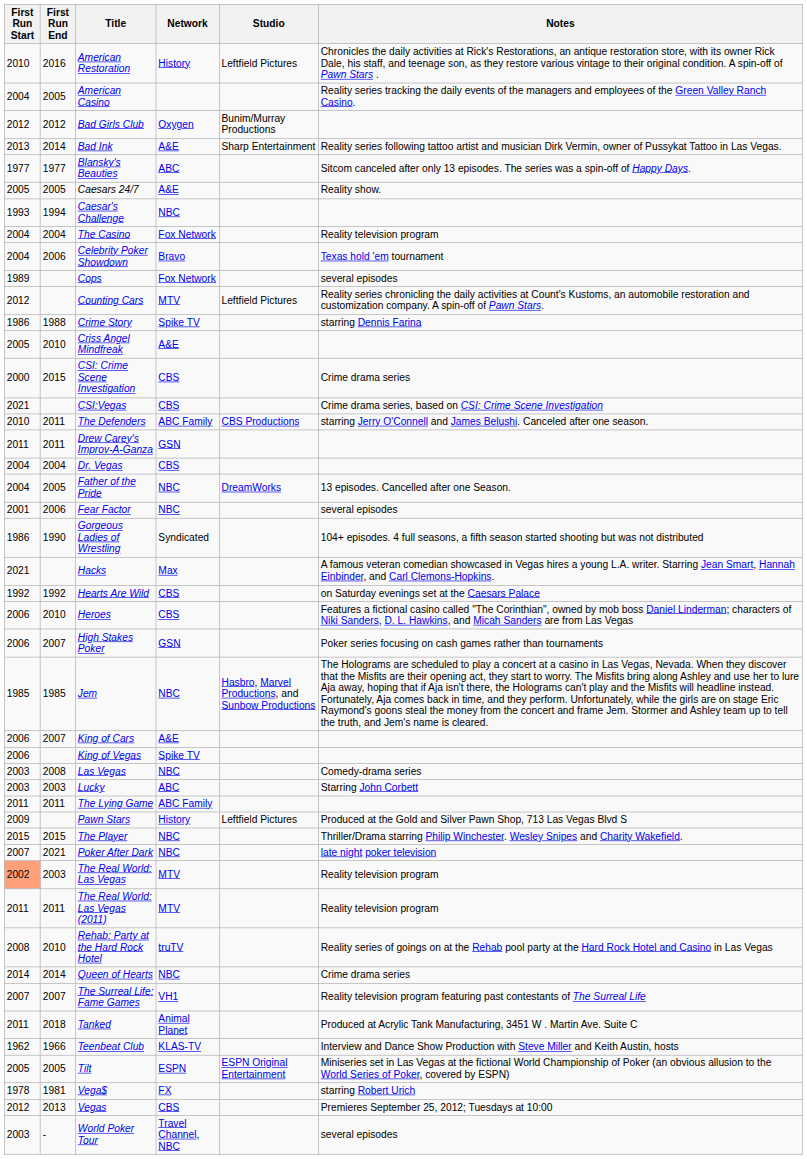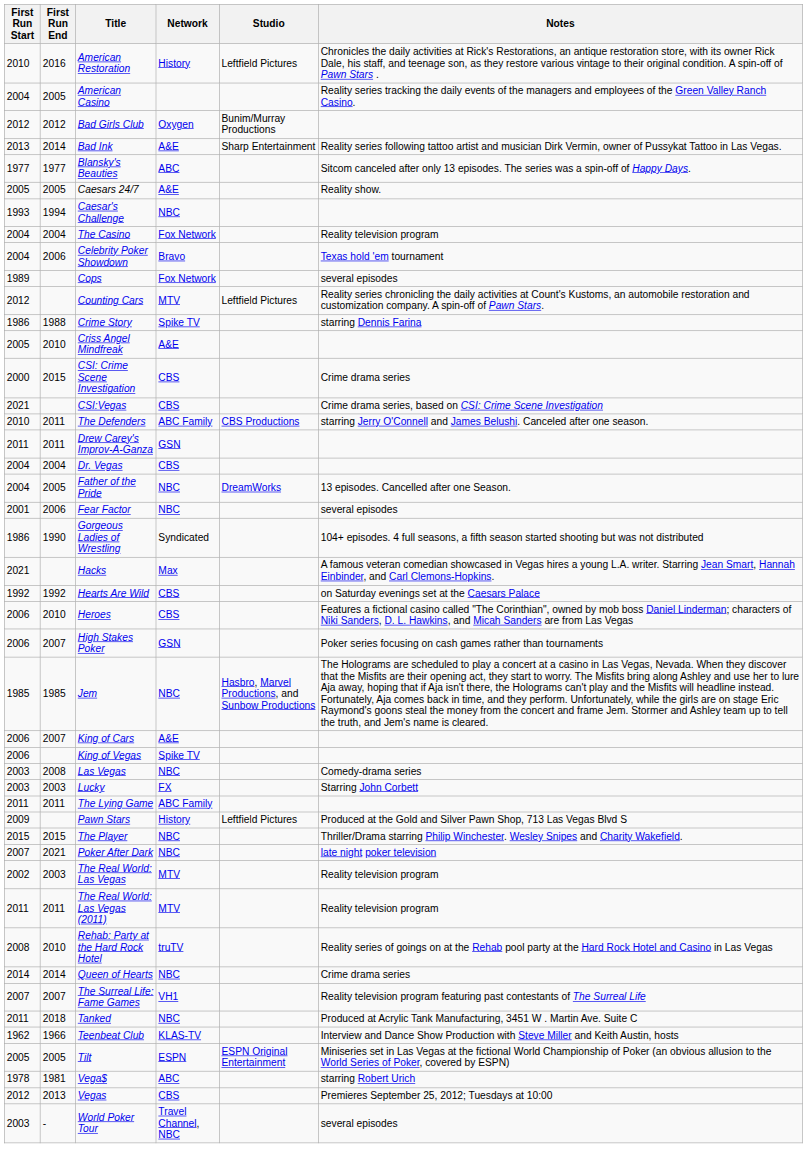Lucky | Network: ABC -> FX
The Real World: Las Vegas | First Run Start: lightsalmon background -> no background
Tanked | Network: Animal Planet -> NBC
Vega$ | Network: FX -> ABC
